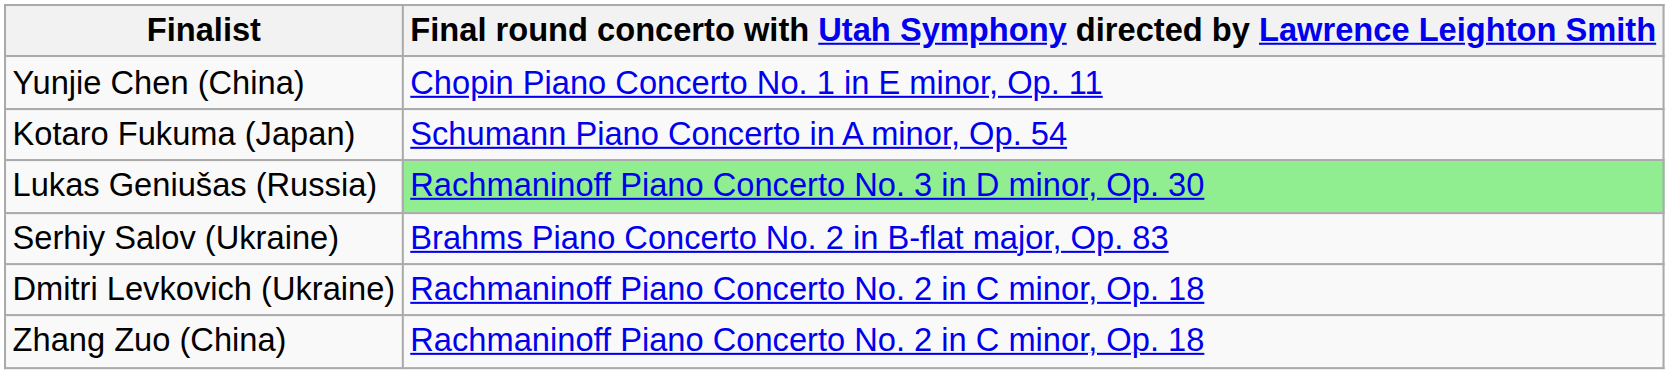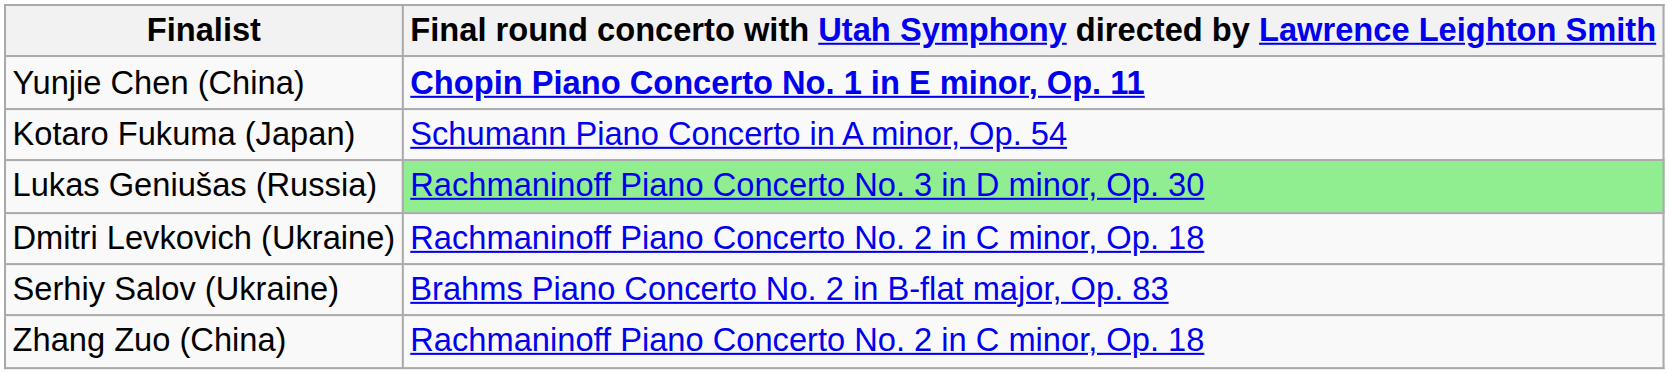Yunjie Chen (China) | column 2: normal -> bold
rows swapped: Dmitri Levkovich (Ukraine) <-> Serhiy Salov (Ukraine)
